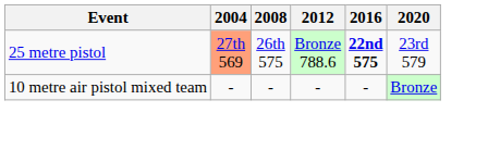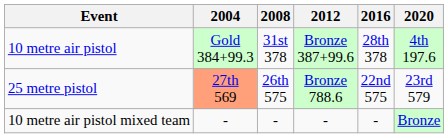+ row: 10 metre air pistol | Gold 384+99.3 | 31st 378 | Bronze 387+99.6 | 28th 378 | 4th 197.6
25 metre pistol | 2016: bold -> normal
